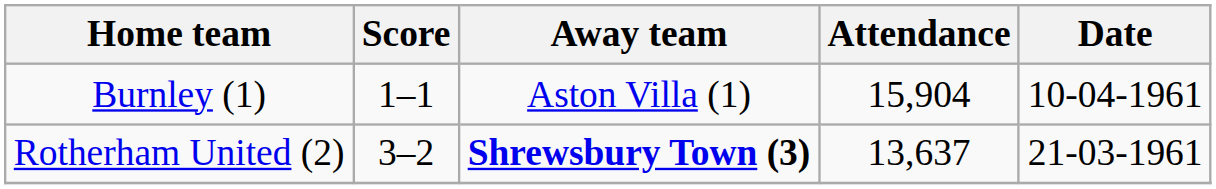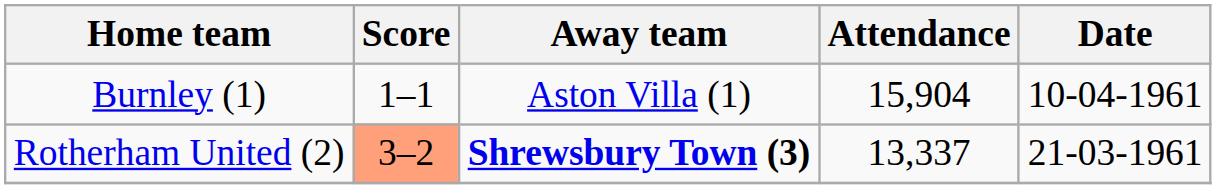Rotherham United (2) | Score: no background -> lightsalmon background
Rotherham United (2) | Attendance: 13,637 -> 13,337
